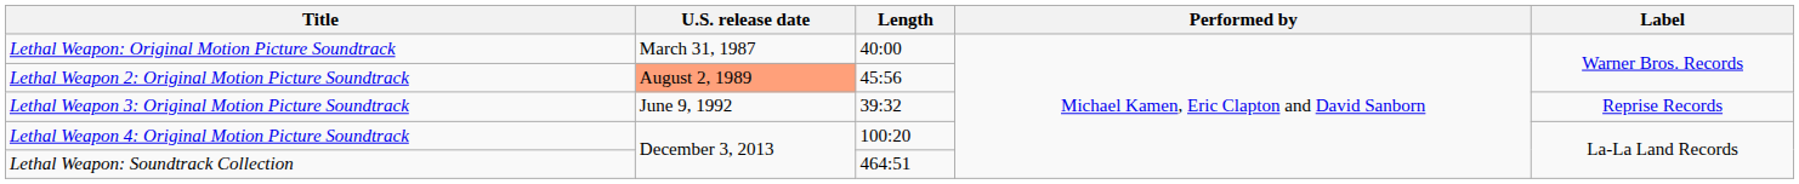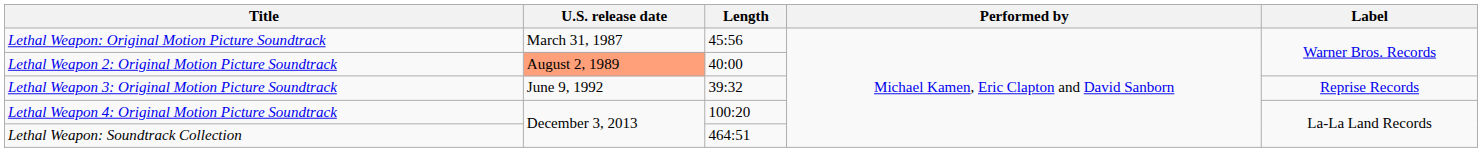Lethal Weapon: Original Motion Picture Soundtrack | Length: 40:00 -> 45:56
Lethal Weapon 2: Original Motion Picture Soundtrack | Length: 45:56 -> 40:00
